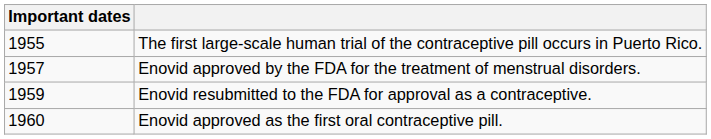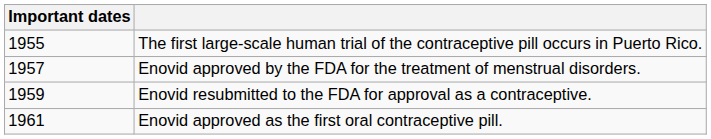Enovid approved as the first oral contraceptive pill. | Important dates: 1960 -> 1961
